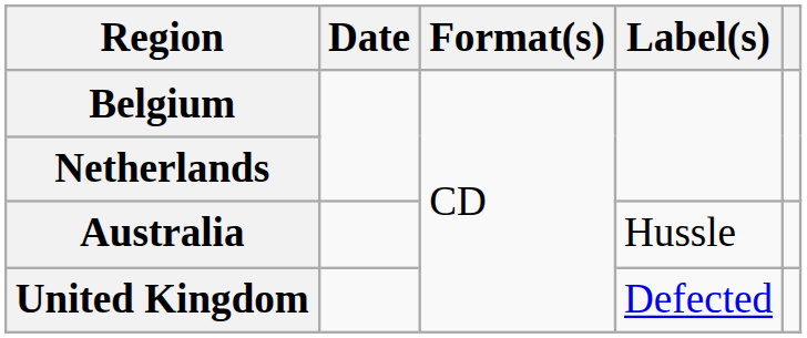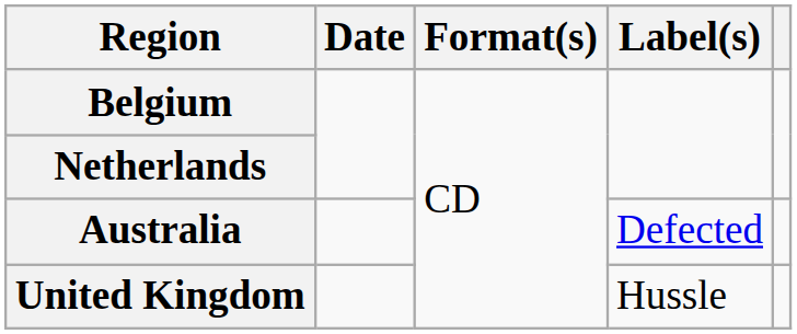Australia | Label(s): Hussle -> Defected
United Kingdom | Label(s): Defected -> Hussle
